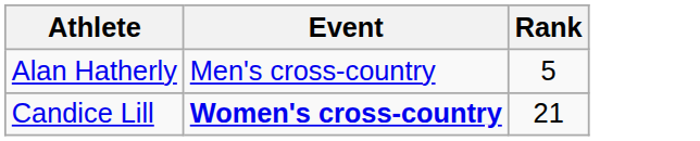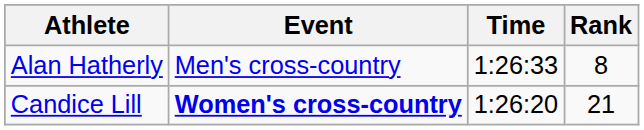+ column: Time | 1:26:33 | 1:26:20
Alan Hatherly | Rank: 5 -> 8
